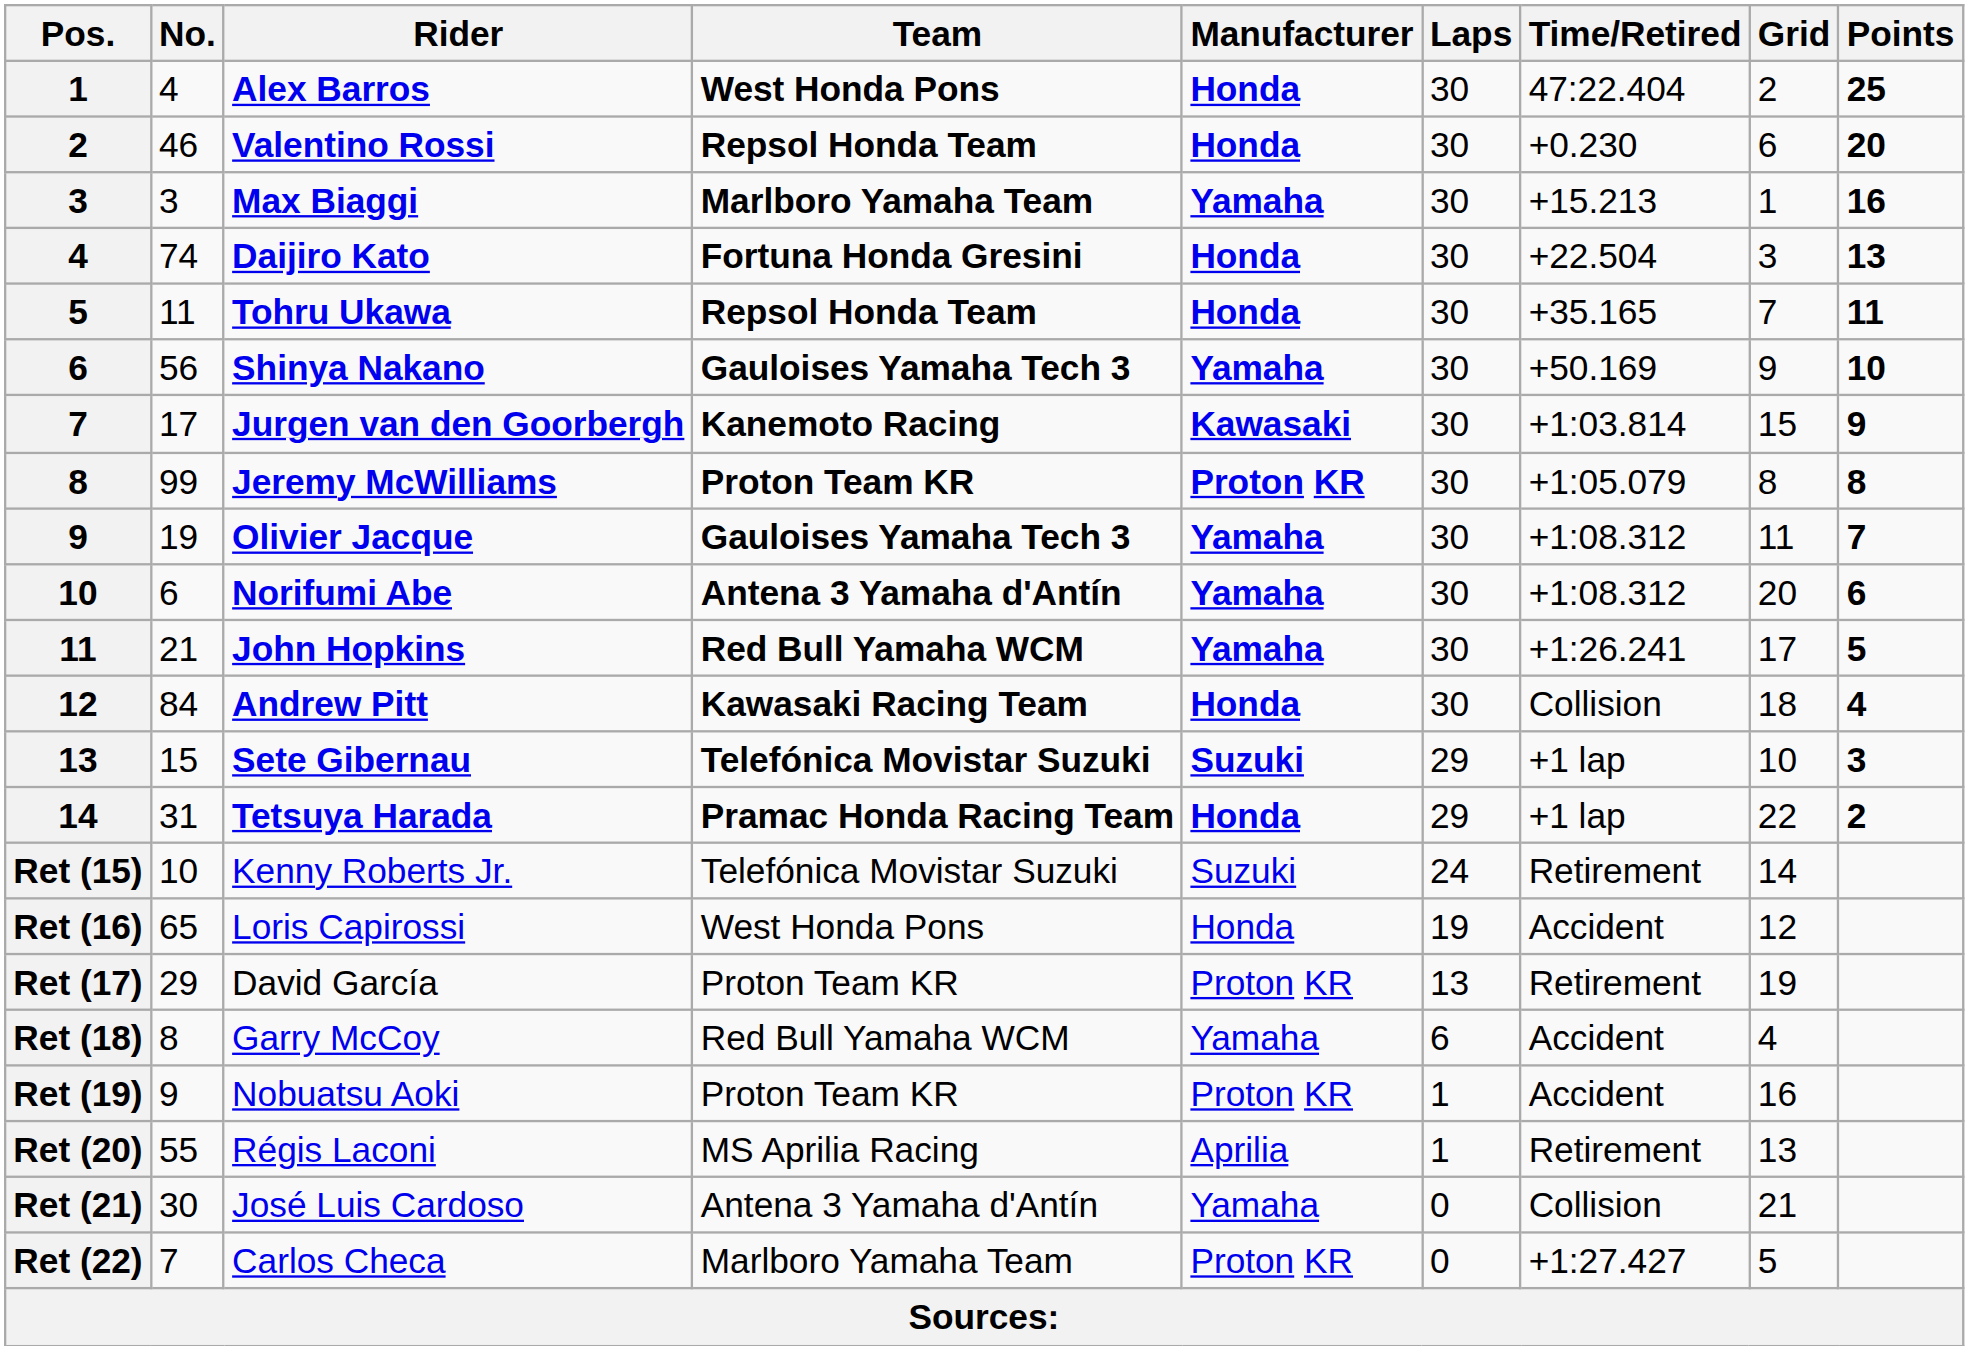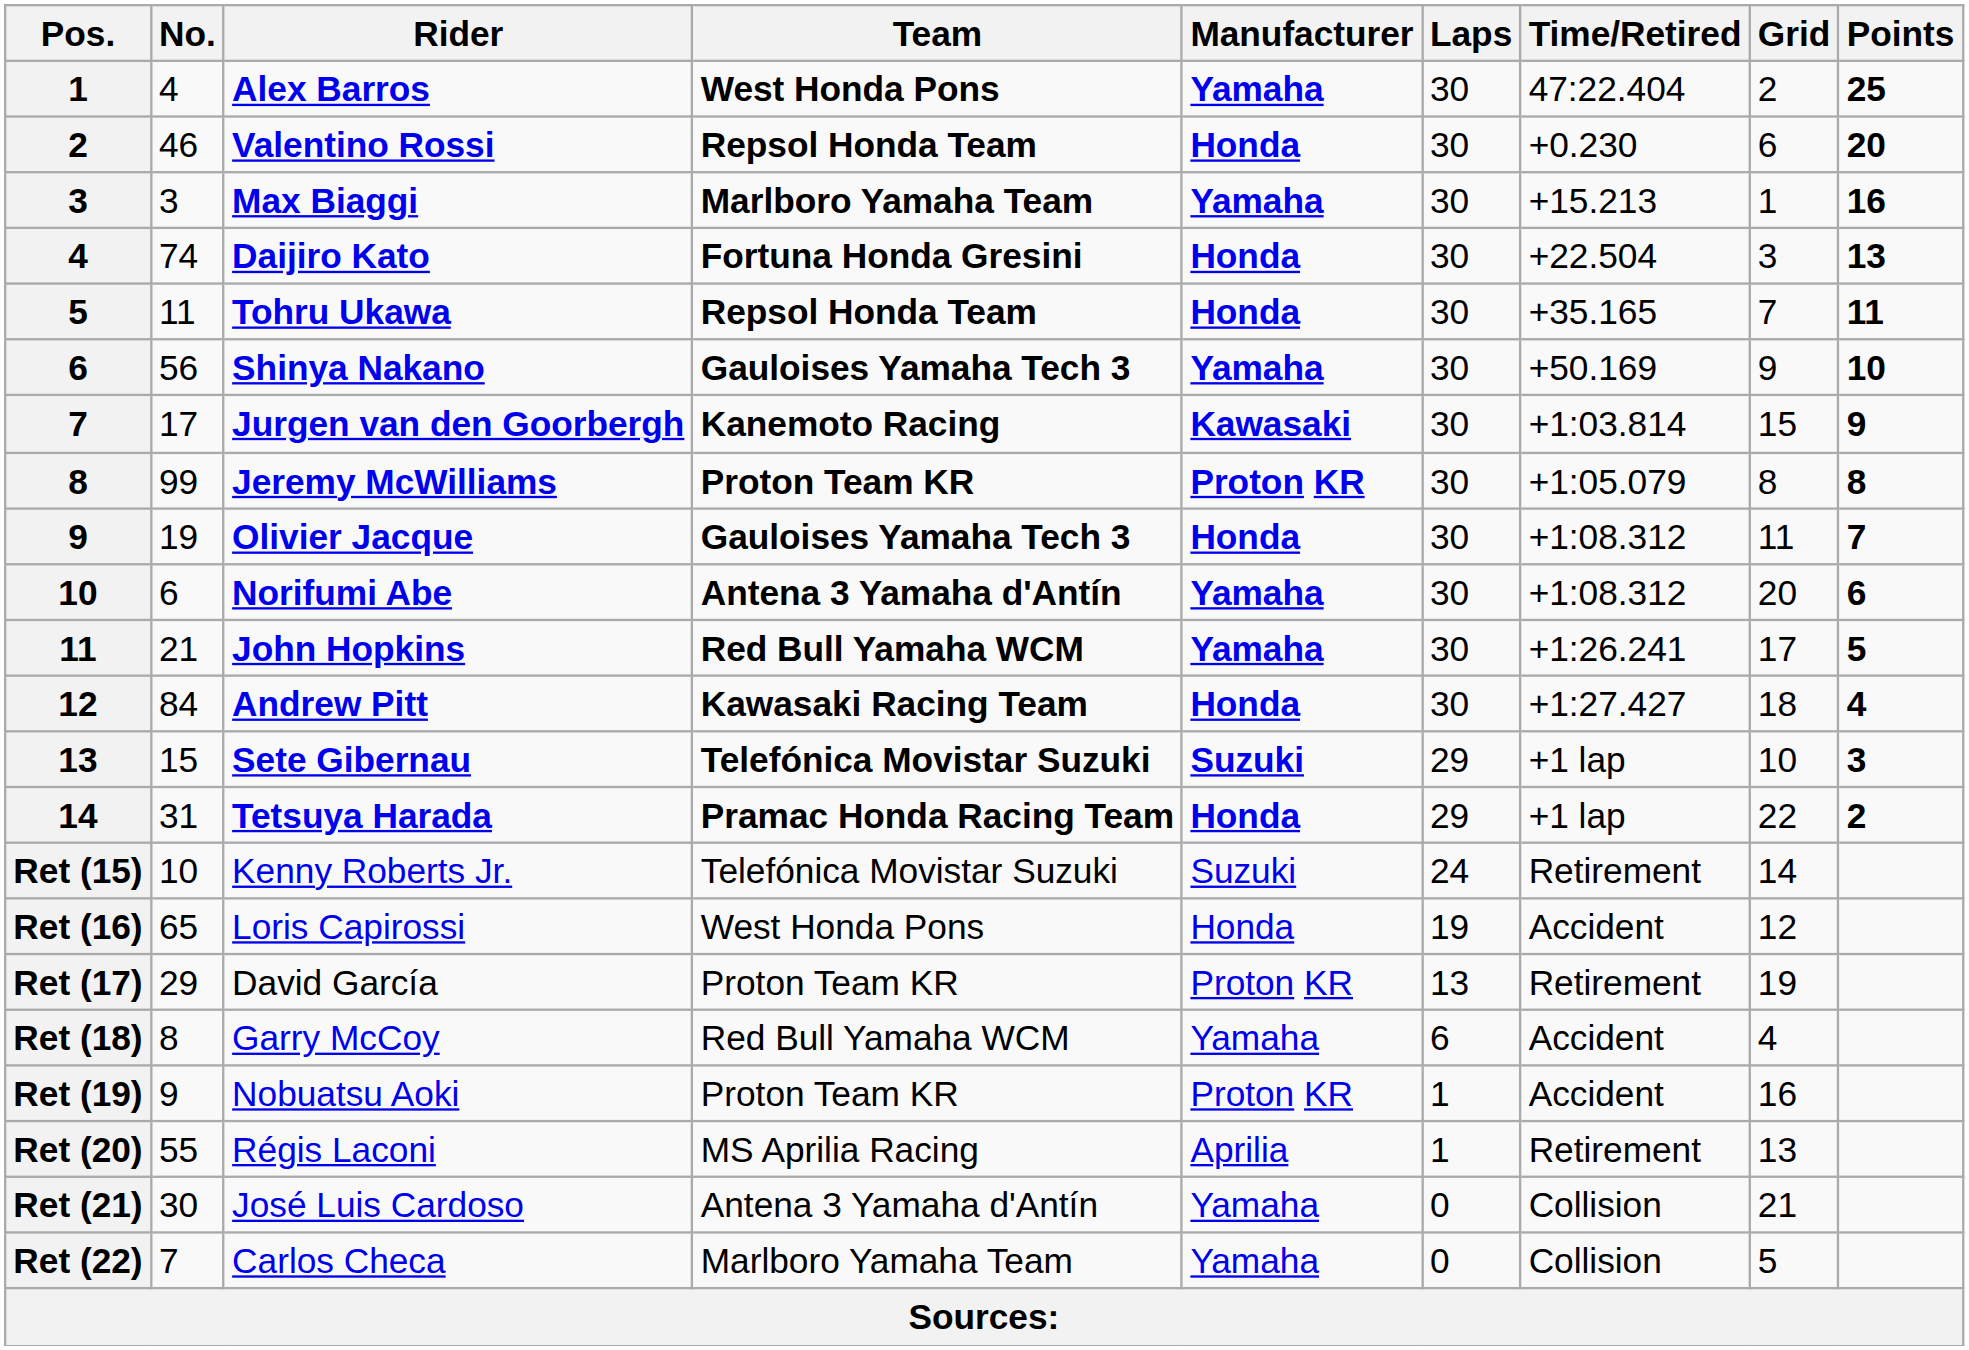Alex Barros | Manufacturer: Honda -> Yamaha
Olivier Jacque | Manufacturer: Yamaha -> Honda
Andrew Pitt | Time/Retired: Collision -> +1:27.427
Carlos Checa | Manufacturer: Proton KR -> Yamaha
Carlos Checa | Time/Retired: +1:27.427 -> Collision
